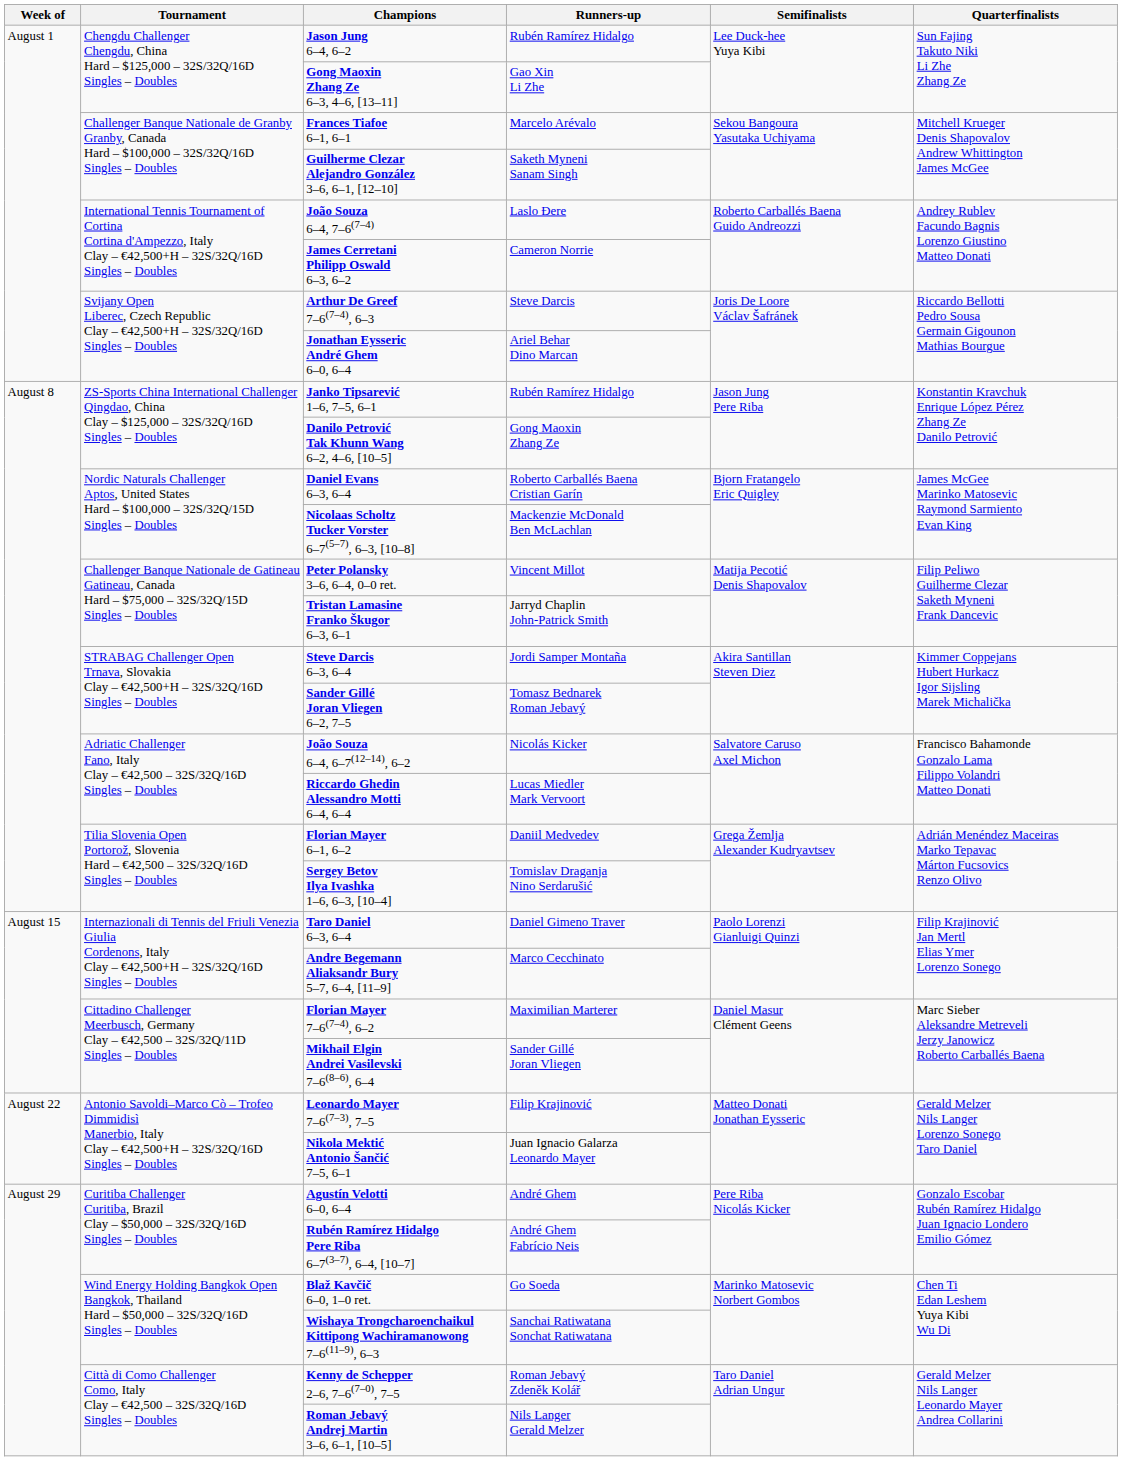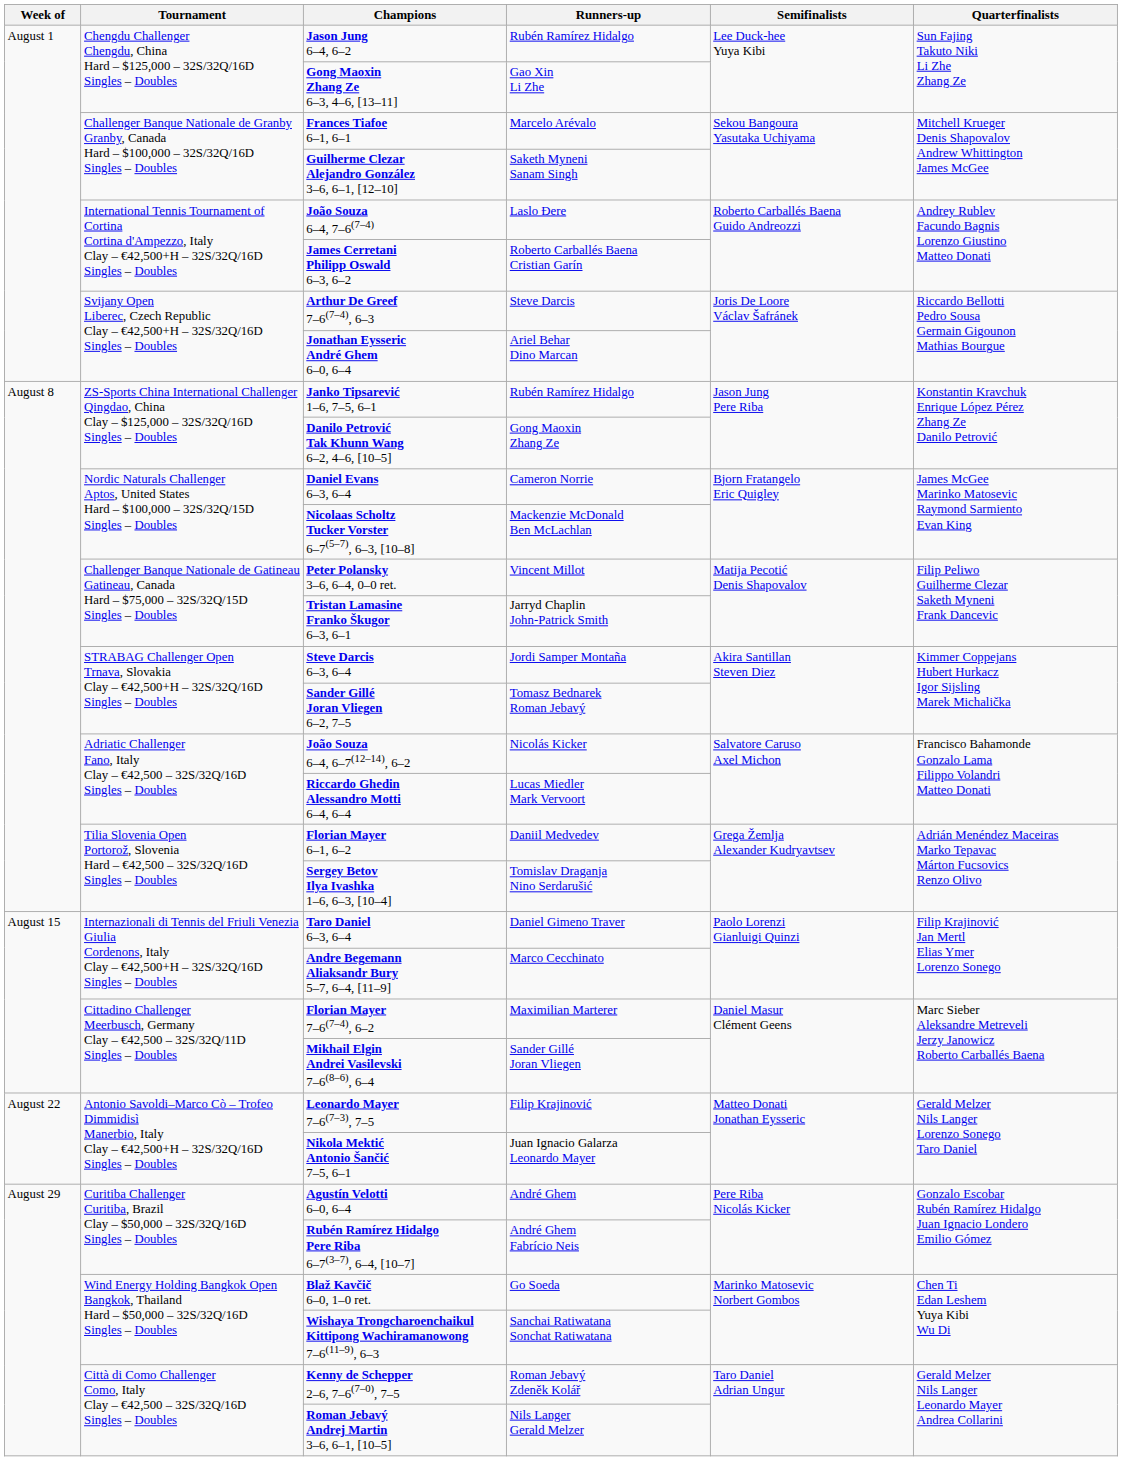James Cerretani Philipp Oswald 6–3, 6–2 | Runners-up: Cameron Norrie -> Roberto Carballés Baena Cristian Garín
Daniel Evans 6–3, 6–4 | Runners-up: Roberto Carballés Baena Cristian Garín -> Cameron Norrie
